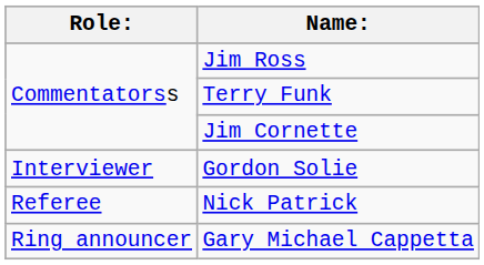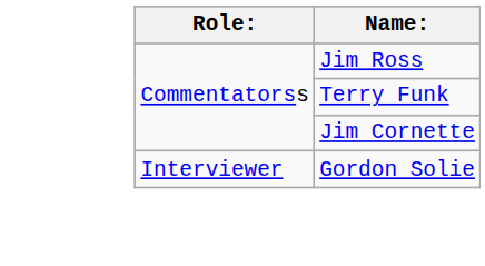- row: Referee | Nick Patrick
- row: Ring announcer | Gary Michael Cappetta
